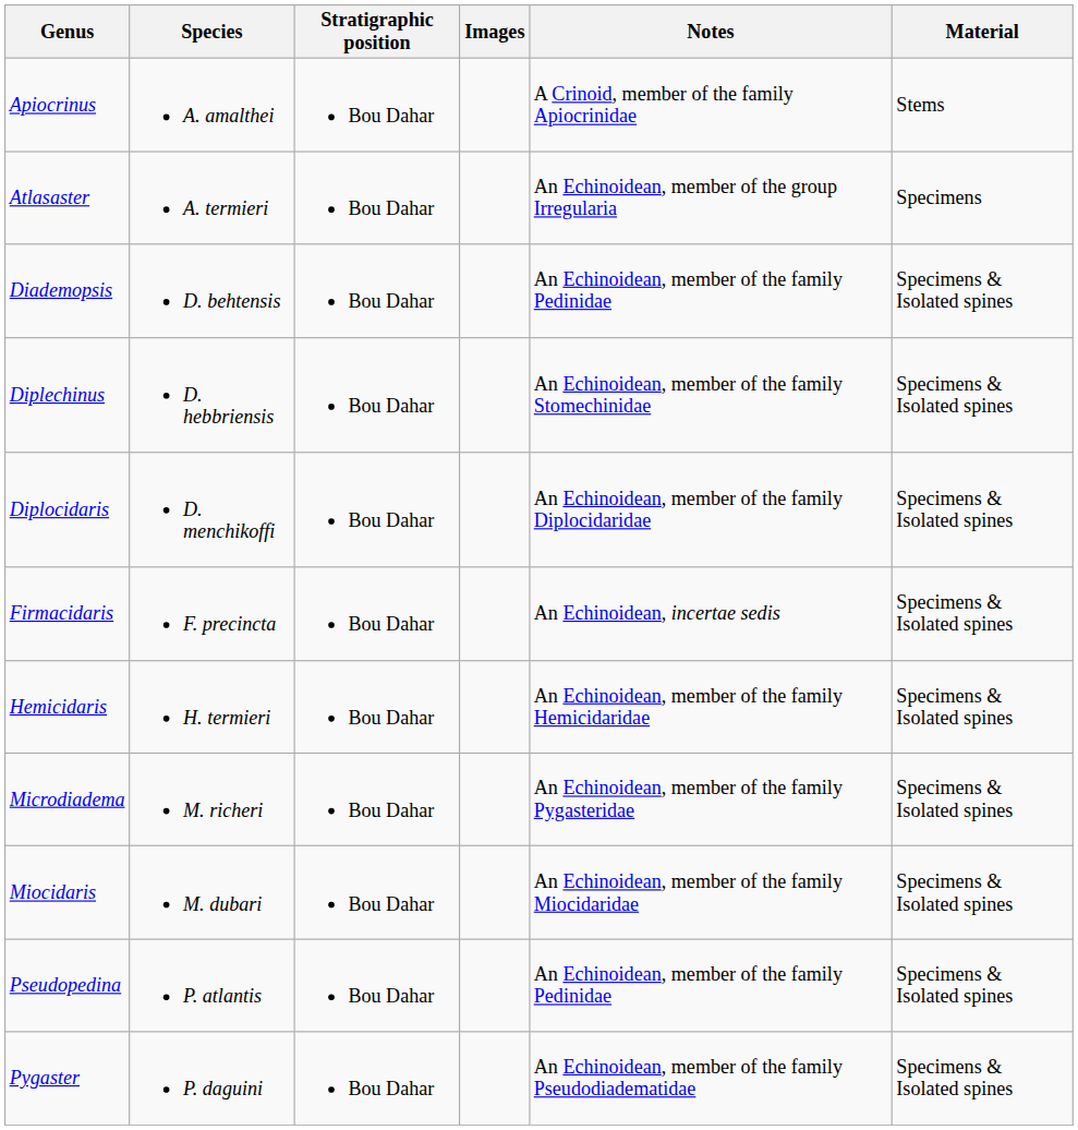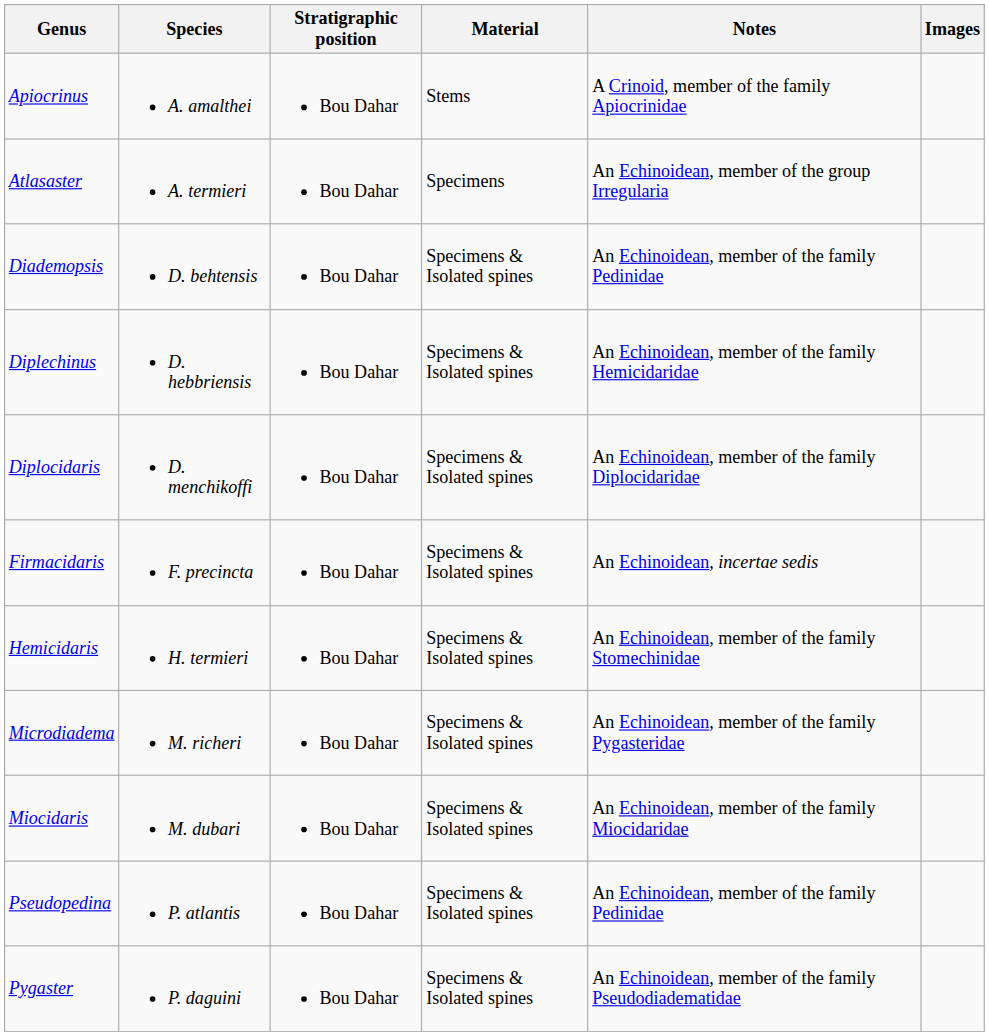columns swapped: Material <-> Images
Diplechinus | Notes: An Echinoidean, member of the family Stomechinidae -> An Echinoidean, member of the family Hemicidaridae
Hemicidaris | Notes: An Echinoidean, member of the family Hemicidaridae -> An Echinoidean, member of the family Stomechinidae
